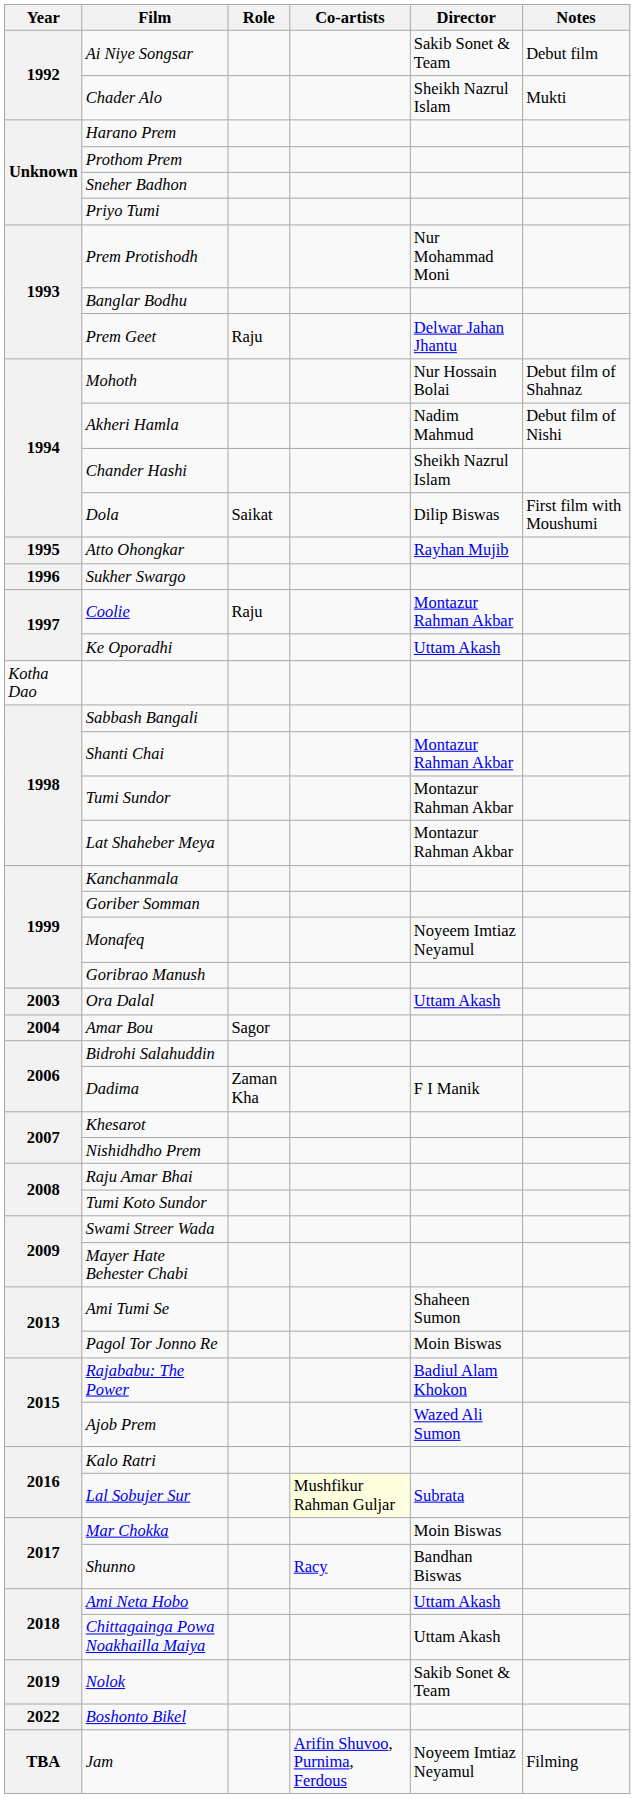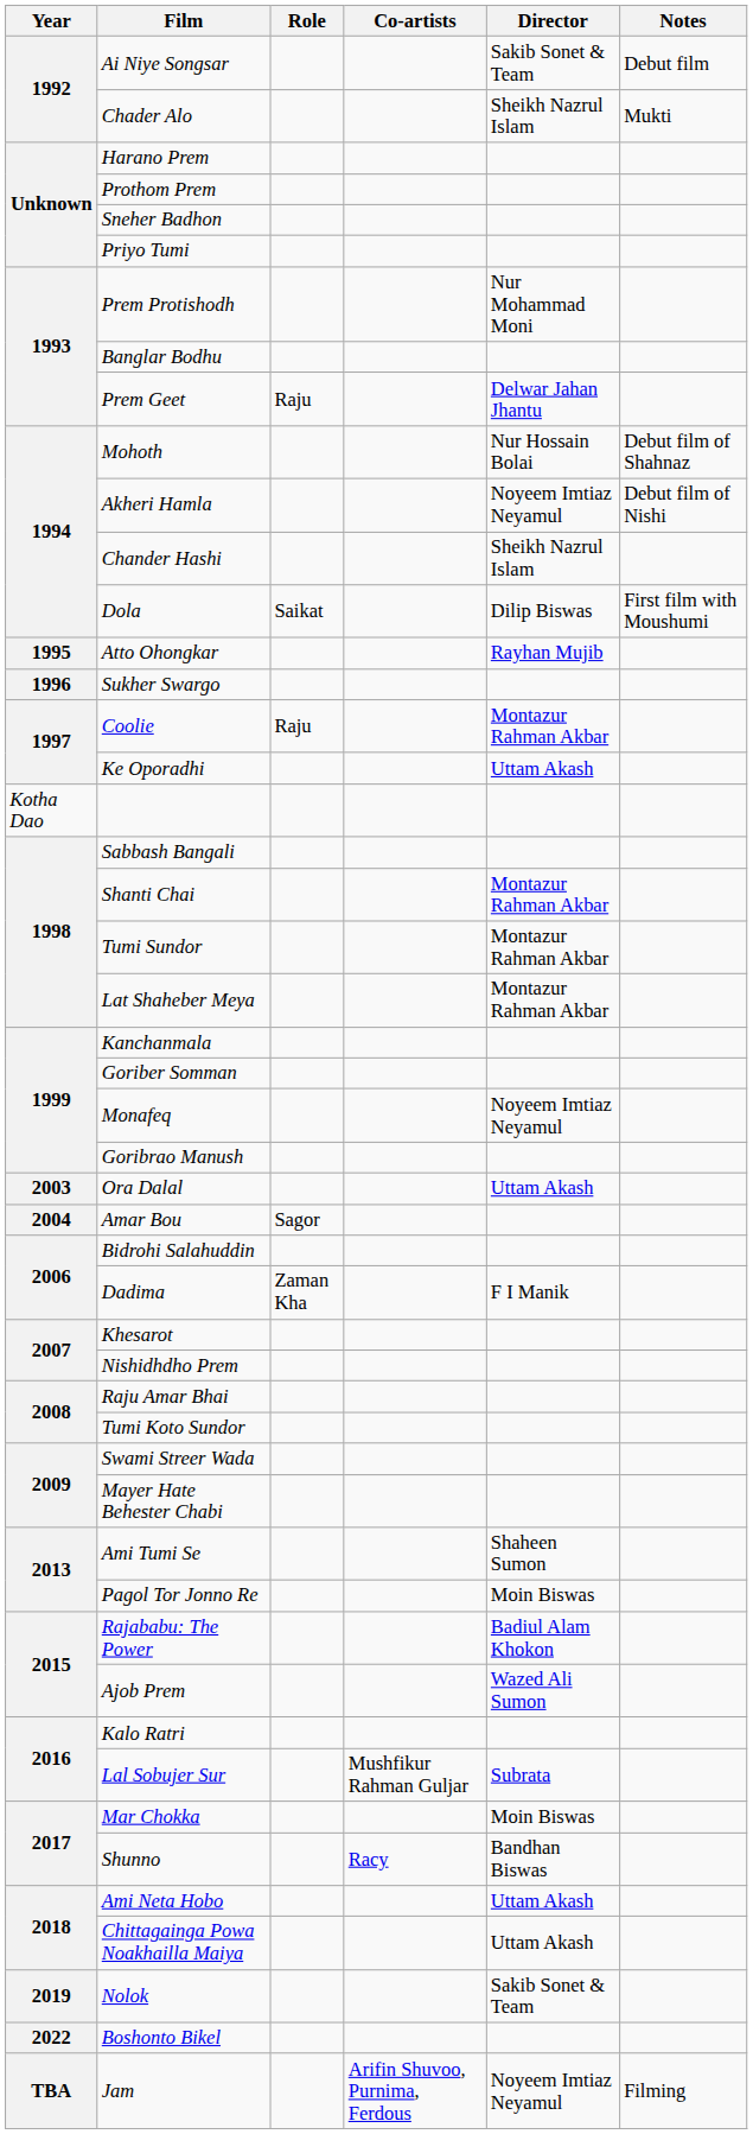Akheri Hamla | Director: Nadim Mahmud -> Noyeem Imtiaz Neyamul
Lal Sobujer Sur | Co-artists: lightyellow background -> no background
